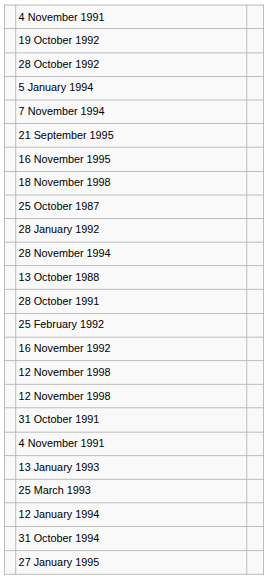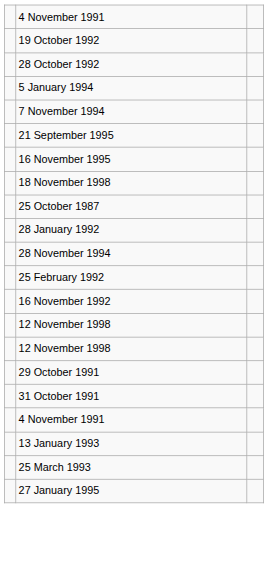- row: 13 October 1988
- row: 28 October 1991
+ row: 29 October 1991
- row: 12 January 1994
- row: 31 October 1994
